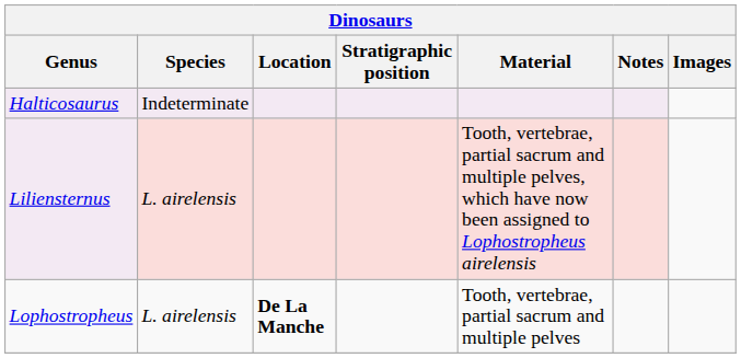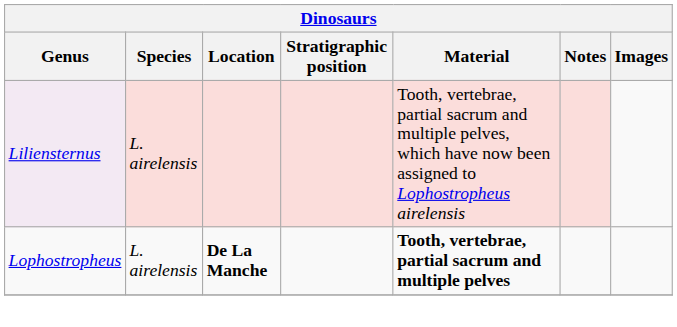- row: Halticosaurus | Indeterminate
Lophostropheus | Material: normal -> bold
